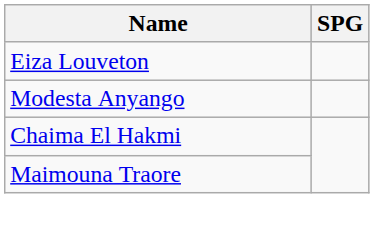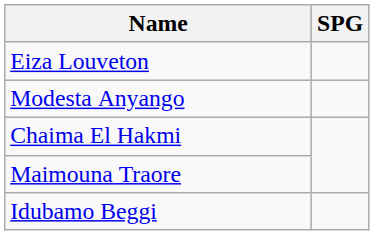+ row: Idubamo Beggi
